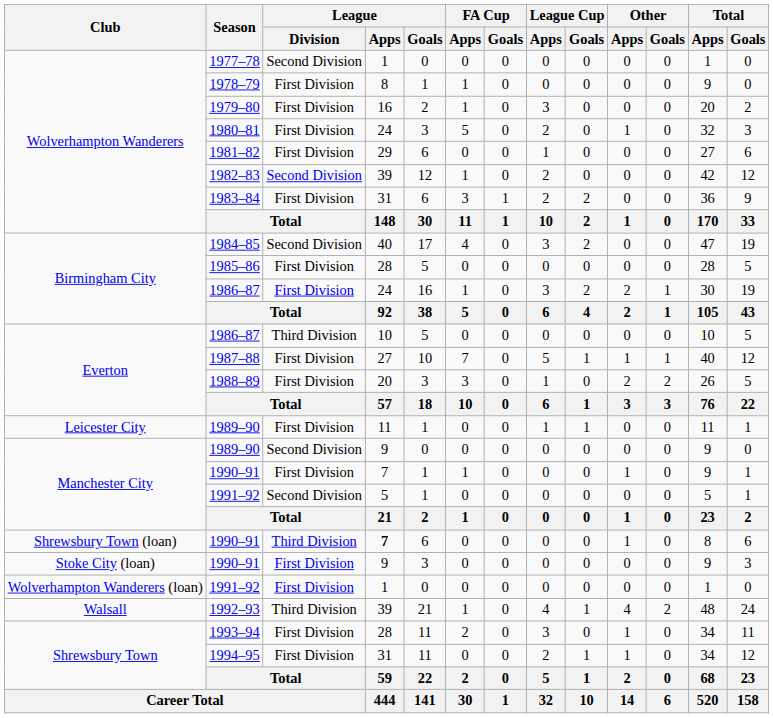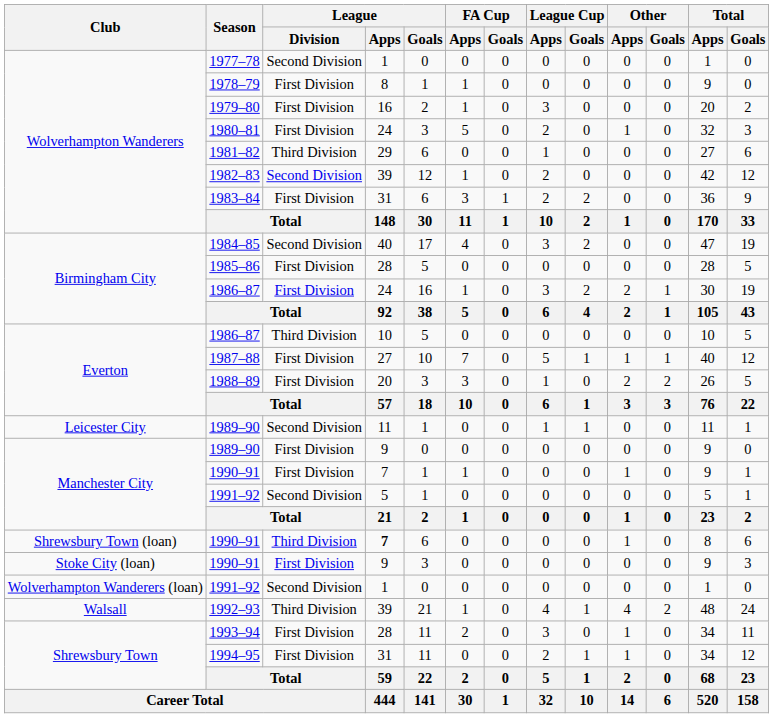1981–82 | League / Division: First Division -> Third Division
Leicester City / 1989–90 | League / Division: First Division -> Second Division
Manchester City / 1989–90 | League / Division: Second Division -> First Division
Wolverhampton Wanderers (loan) / 1991–92 | League / Division: First Division -> Second Division
